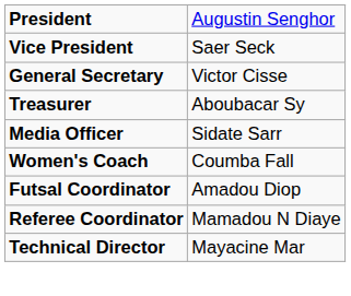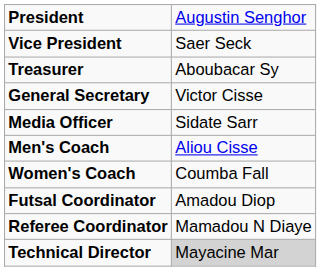rows swapped: General Secretary <-> Treasurer
+ row: Men's Coach | Aliou Cisse
Technical Director | column 2: no background -> lightgrey background
